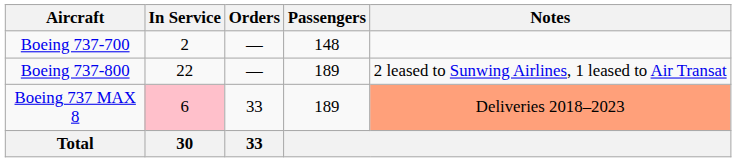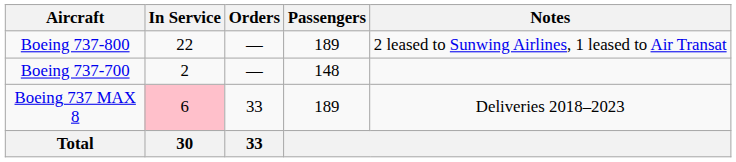rows swapped: Boeing 737-700 <-> Boeing 737-800
Boeing 737 MAX 8 | Notes: lightsalmon background -> no background
